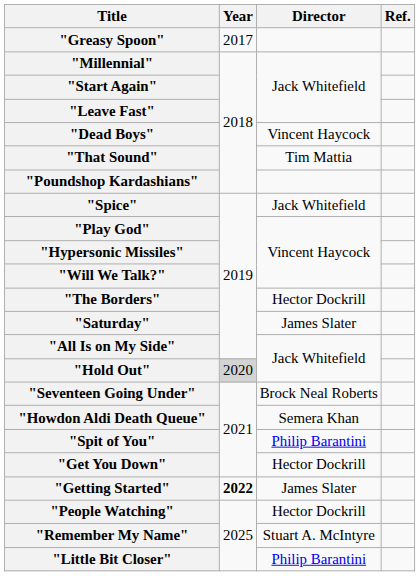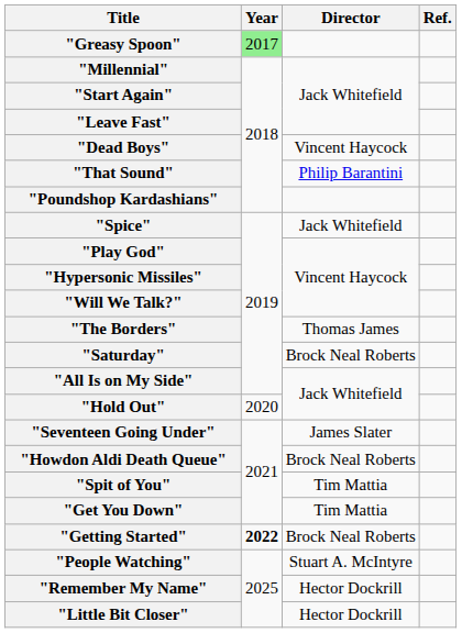"Greasy Spoon" | Year: no background -> lightgreen background
"That Sound" | Director: Tim Mattia -> Philip Barantini
"The Borders" | Director: Hector Dockrill -> Thomas James
"Saturday" | Director: James Slater -> Brock Neal Roberts
"Hold Out" | Year: lightgrey background -> no background
"Seventeen Going Under" | Director: Brock Neal Roberts -> James Slater
"Howdon Aldi Death Queue" | Director: Semera Khan -> Brock Neal Roberts
"Spit of You" | Director: Philip Barantini -> Tim Mattia
"Get You Down" | Director: Hector Dockrill -> Tim Mattia
"Getting Started" | Director: James Slater -> Brock Neal Roberts
"People Watching" | Director: Hector Dockrill -> Stuart A. McIntyre
"Remember My Name" | Director: Stuart A. McIntyre -> Hector Dockrill
"Little Bit Closer" | Director: Philip Barantini -> Hector Dockrill
